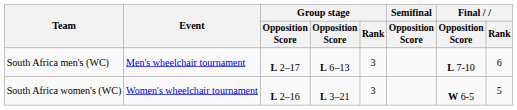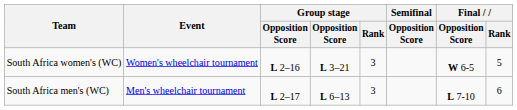rows swapped: South Africa men's (WC) <-> South Africa women's (WC)
